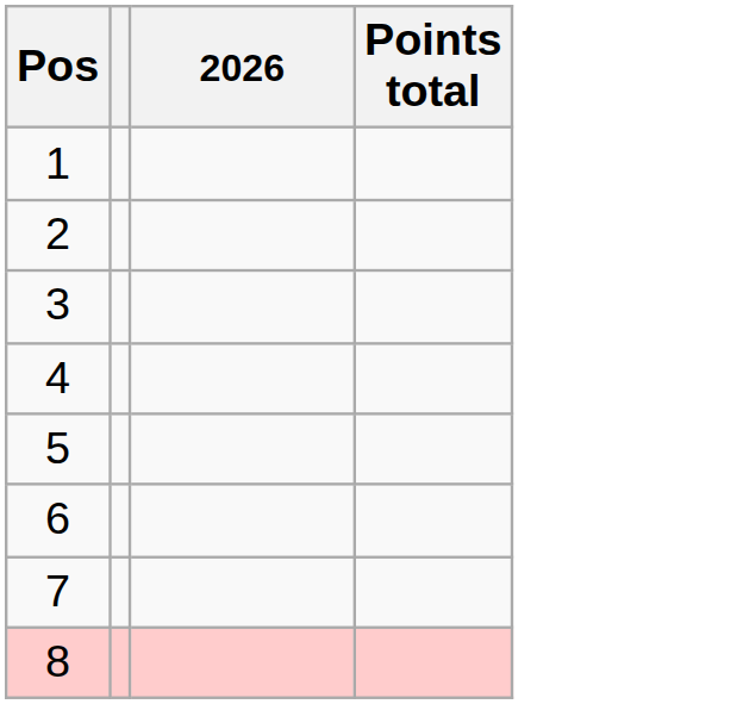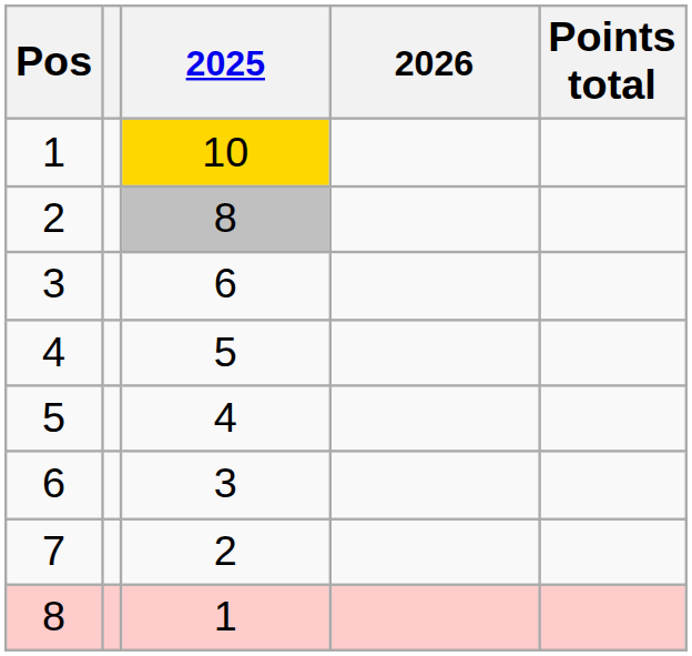+ column: 2025 | 10 | 8 | 6 | 5 | 4 | 3 | 2 | 1
